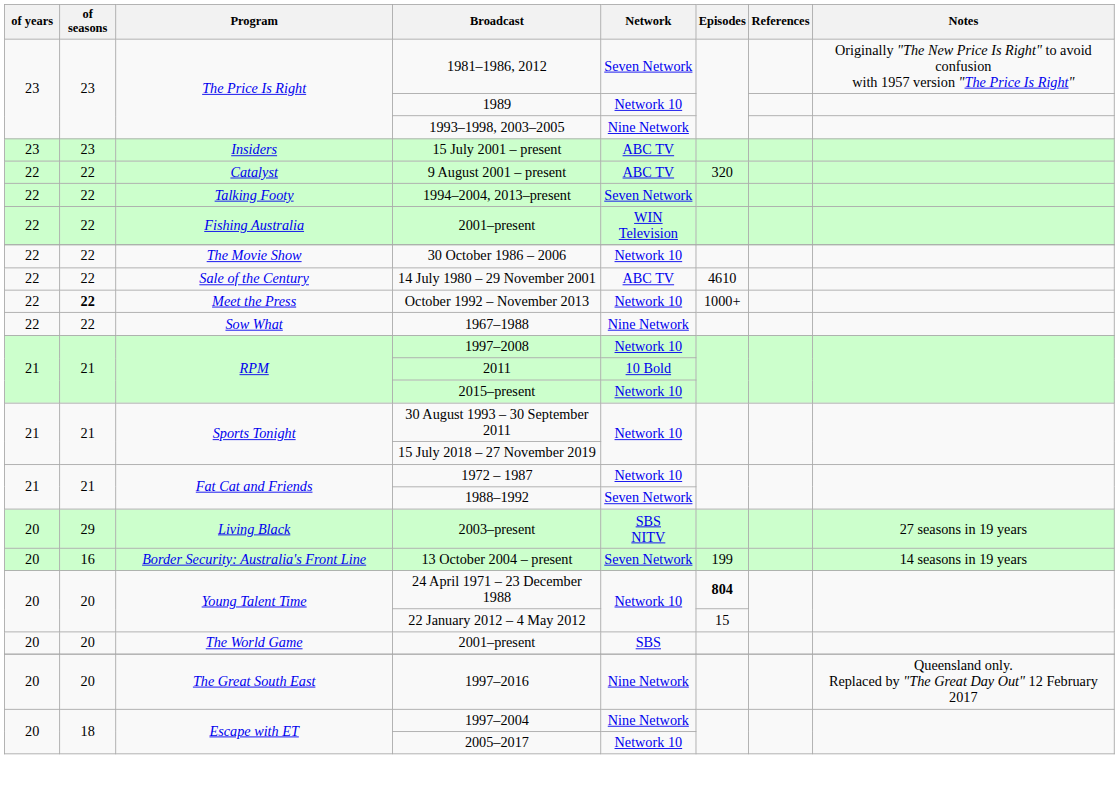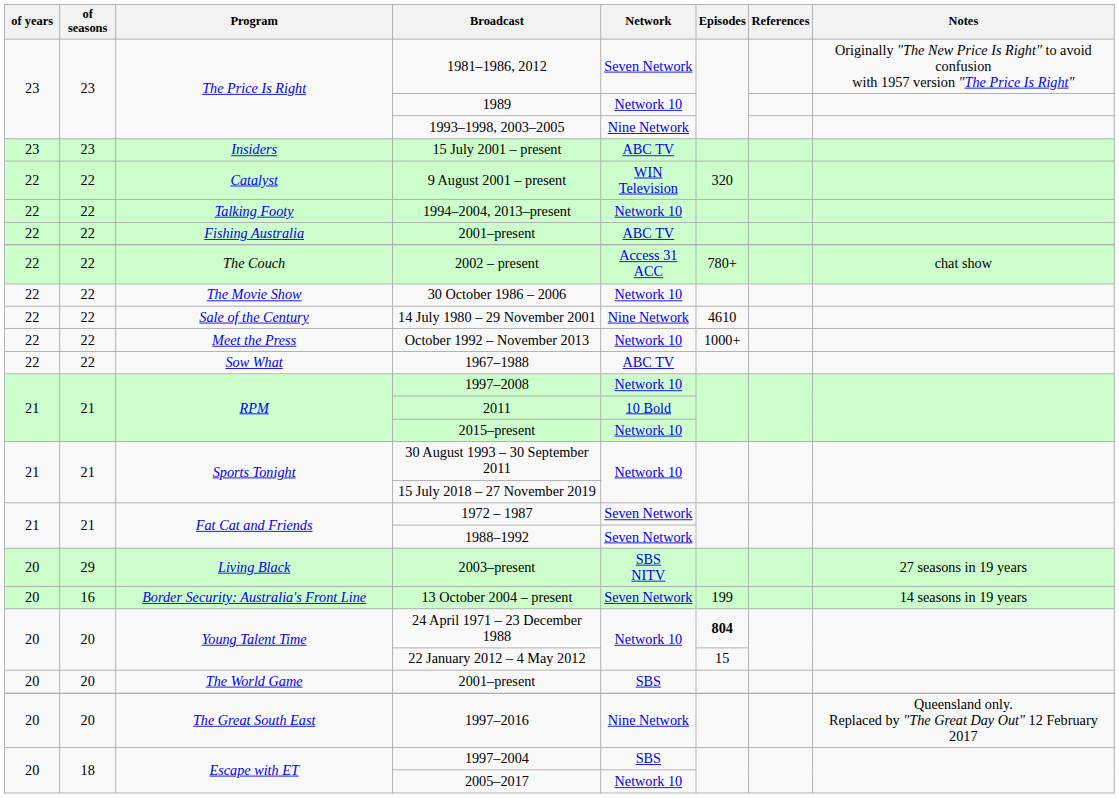9 August 2001 – present | Network: ABC TV -> WIN Television
1994–2004, 2013–present | Network: Seven Network -> Network 10
Fishing Australia / 2001–present | Network: WIN Television -> ABC TV
+ row: 22 | 22 | The Couch | 2002 – present | Access 31 ACC | 780+ | chat show
14 July 1980 – 29 November 2001 | Network: ABC TV -> Nine Network
October 1992 – November 2013 | of seasons: bold -> normal
1967–1988 | Network: Nine Network -> ABC TV
1972 – 1987 | Network: Network 10 -> Seven Network
1997–2004 | Network: Nine Network -> SBS
